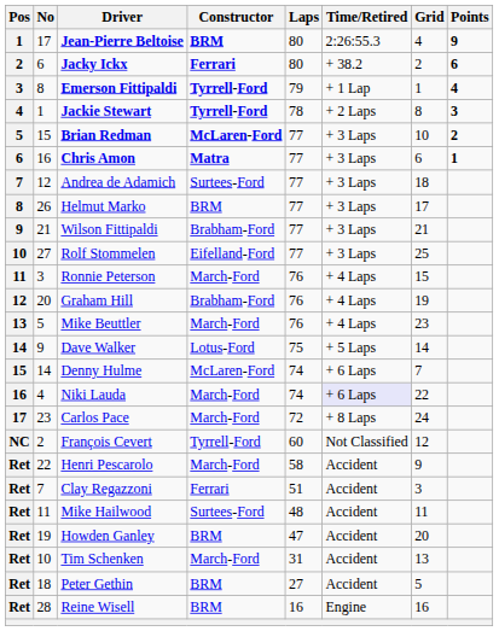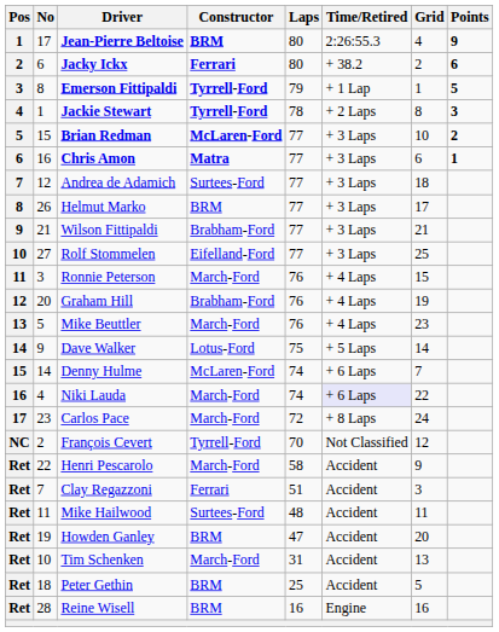Emerson Fittipaldi | Points: 4 -> 5
François Cevert | Laps: 60 -> 70
Peter Gethin | Laps: 27 -> 25
